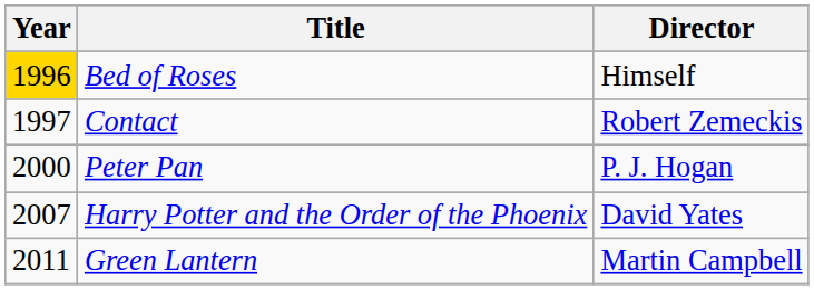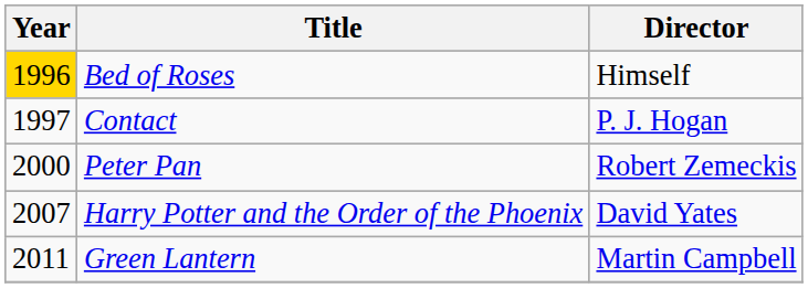Contact | Director: Robert Zemeckis -> P. J. Hogan
Peter Pan | Director: P. J. Hogan -> Robert Zemeckis
